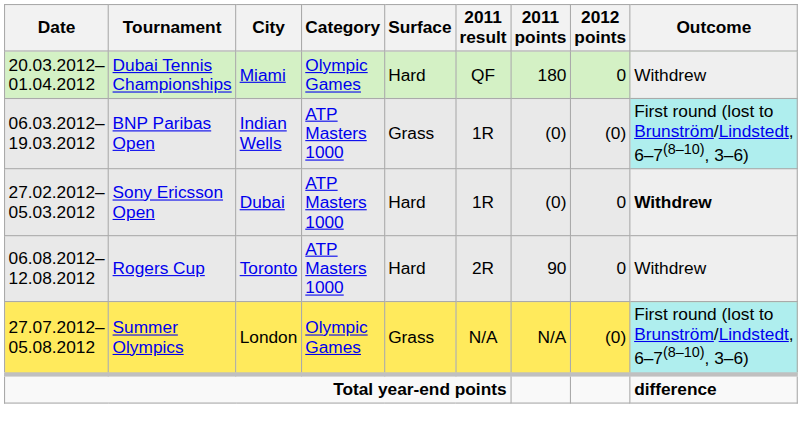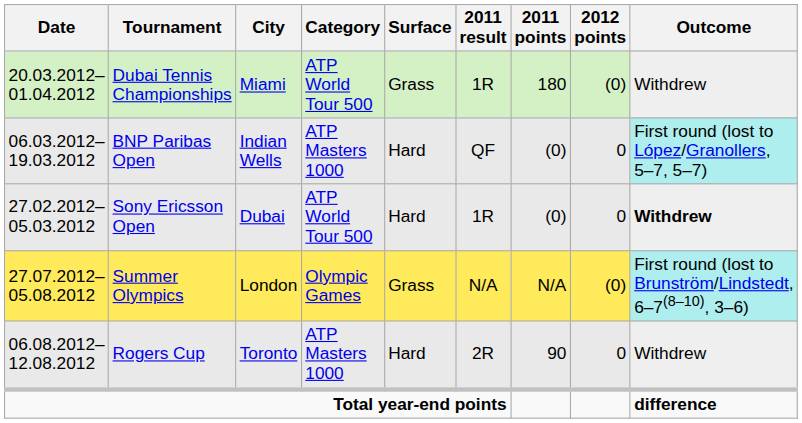Dubai Tennis Championships | Category: Olympic Games -> ATP World Tour 500
Dubai Tennis Championships | Surface: Hard -> Grass
Dubai Tennis Championships | 2011 result: QF -> 1R
Dubai Tennis Championships | 2012 points: 0 -> (0)
BNP Paribas Open | Surface: Grass -> Hard
BNP Paribas Open | 2011 result: 1R -> QF
BNP Paribas Open | 2012 points: (0) -> 0
BNP Paribas Open | Outcome: First round (lost to Brunström/Lindstedt, 6–7(8–10), 3–6) -> First round (lost to López/Granollers, 5–7, 5–7)
Sony Ericsson Open | Category: ATP Masters 1000 -> ATP World Tour 500
rows swapped: Summer Olympics <-> Rogers Cup
